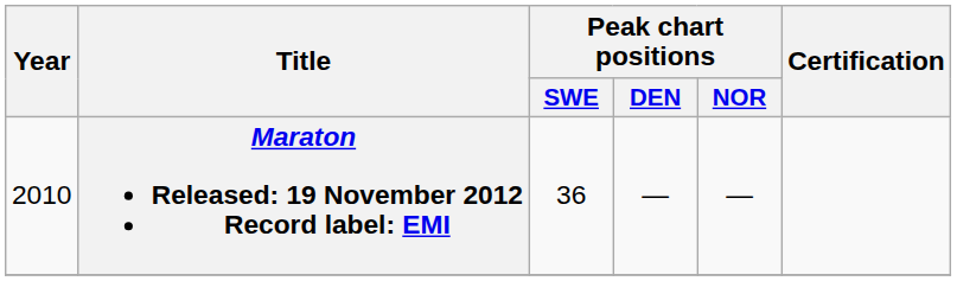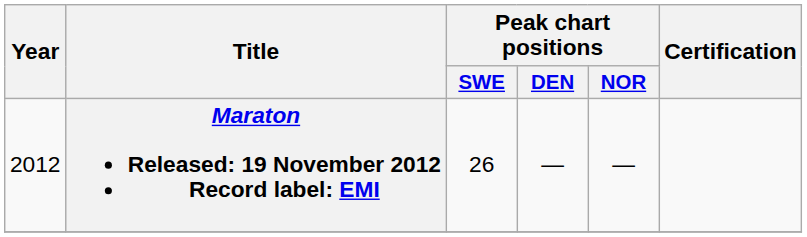Maraton Released: 19 November 2012 Record label: EMI | Year: 2010 -> 2012
Maraton Released: 19 November 2012 Record label: EMI | Peak chart positions / SWE: 36 -> 26
